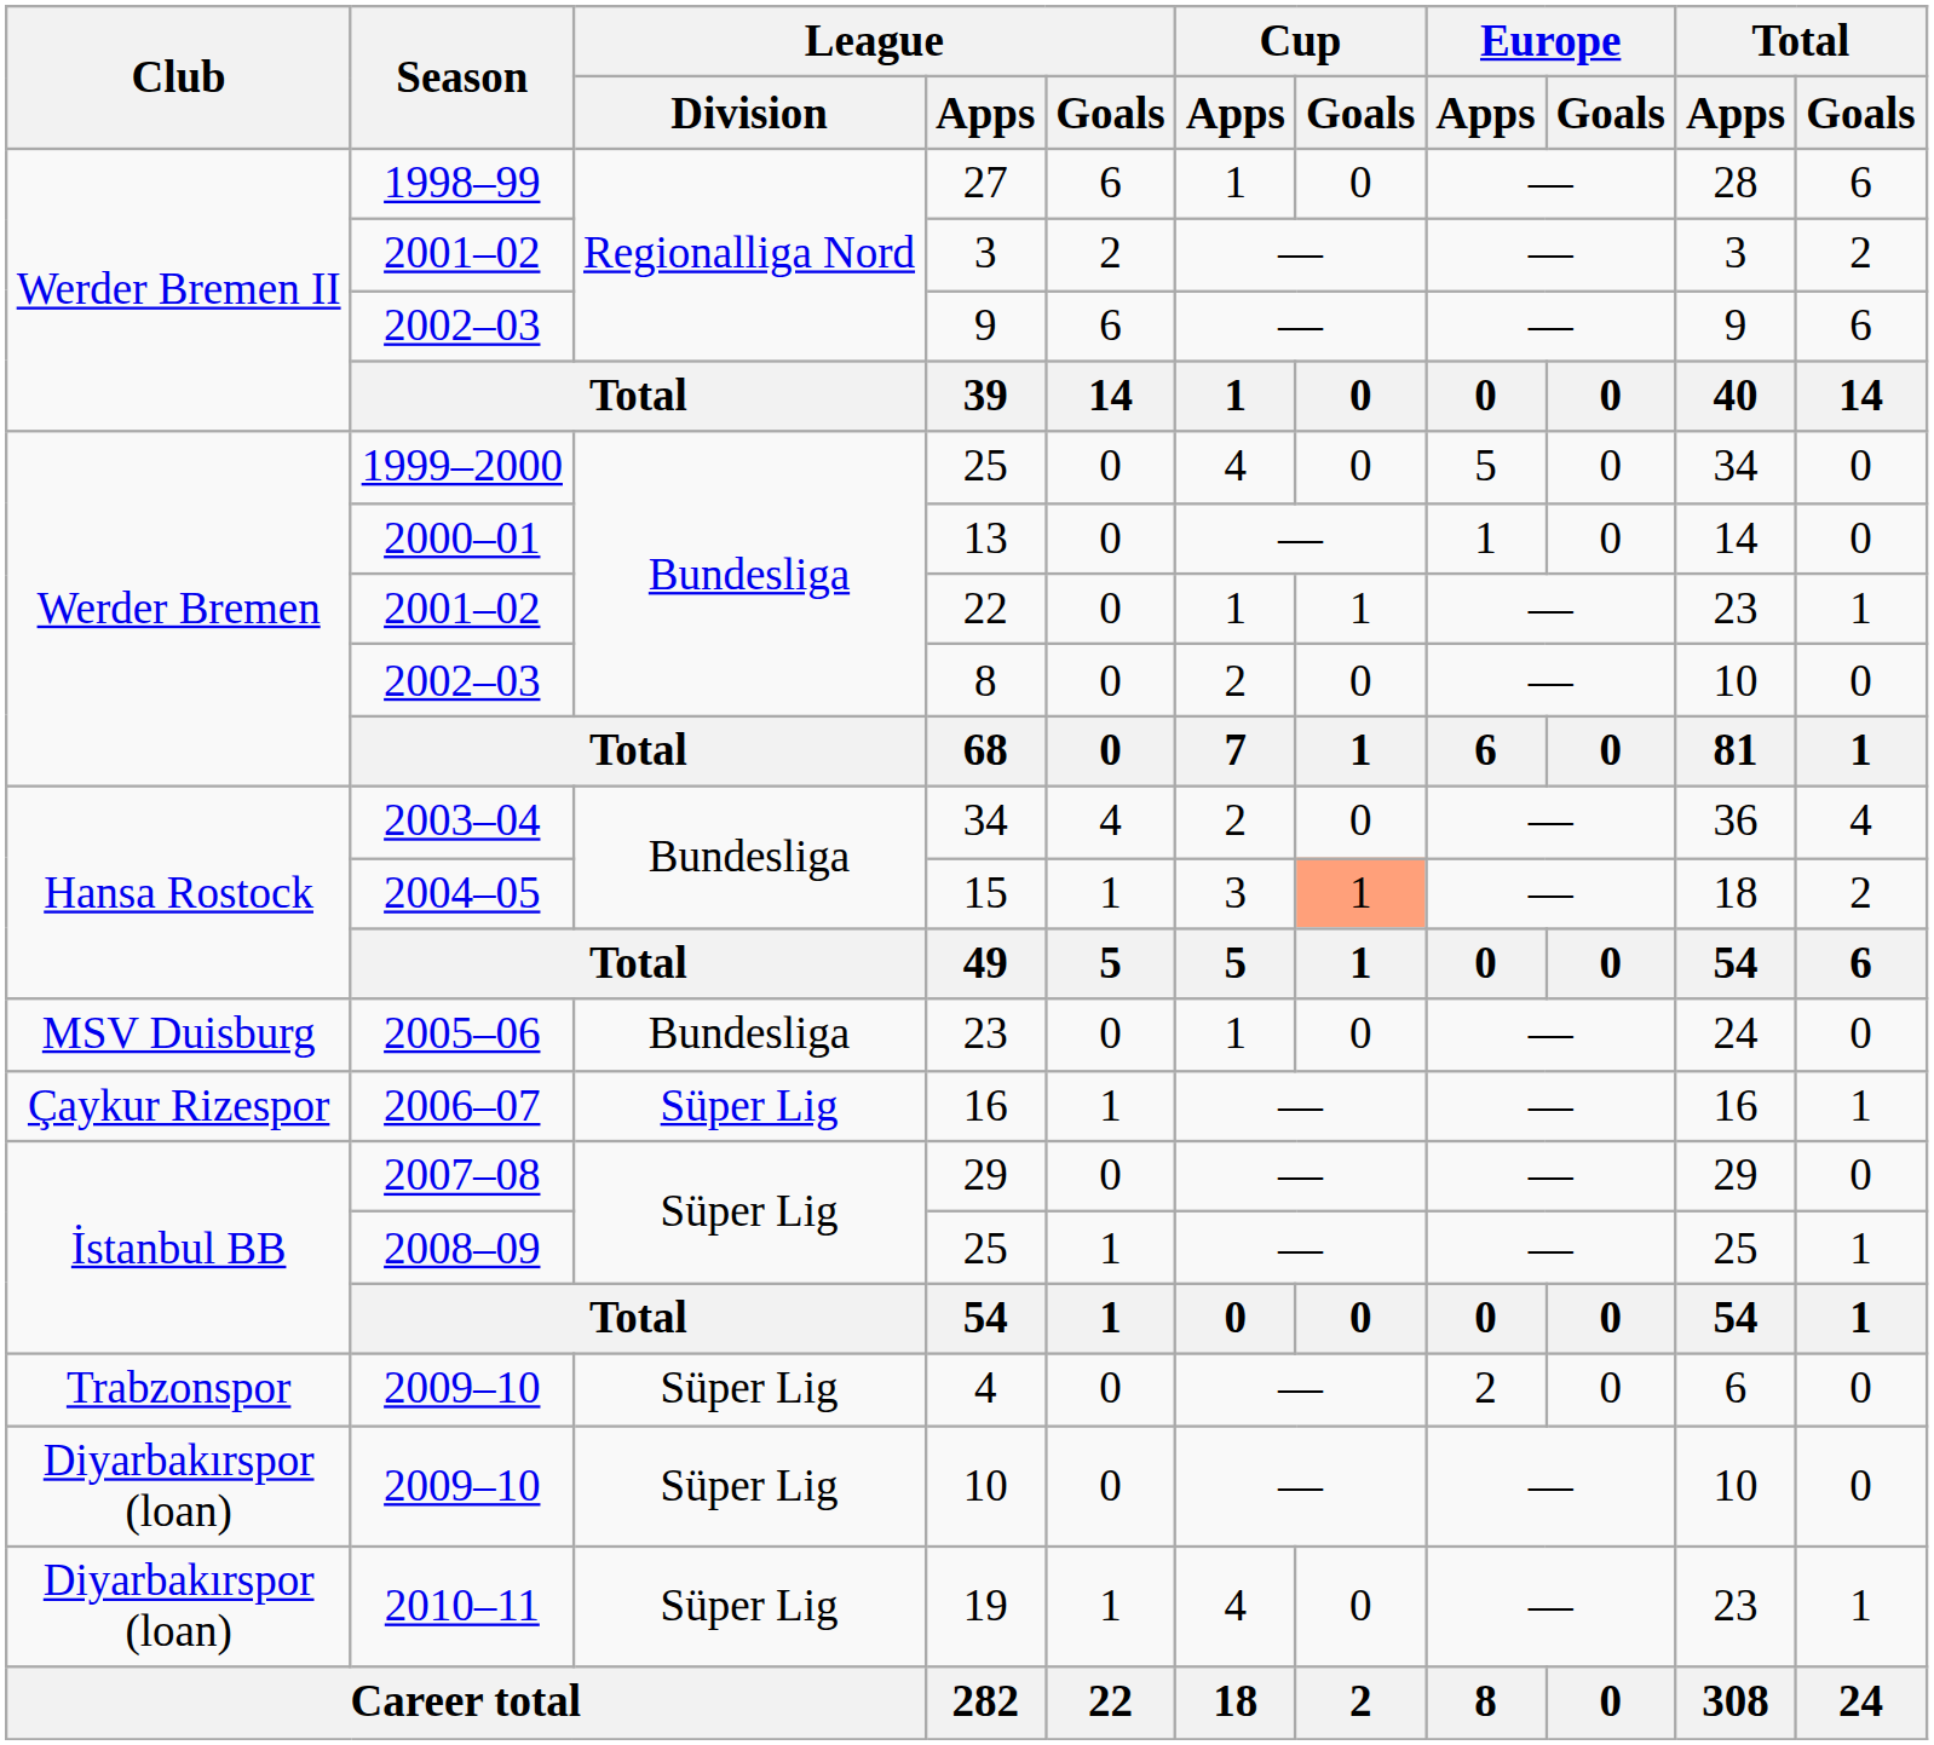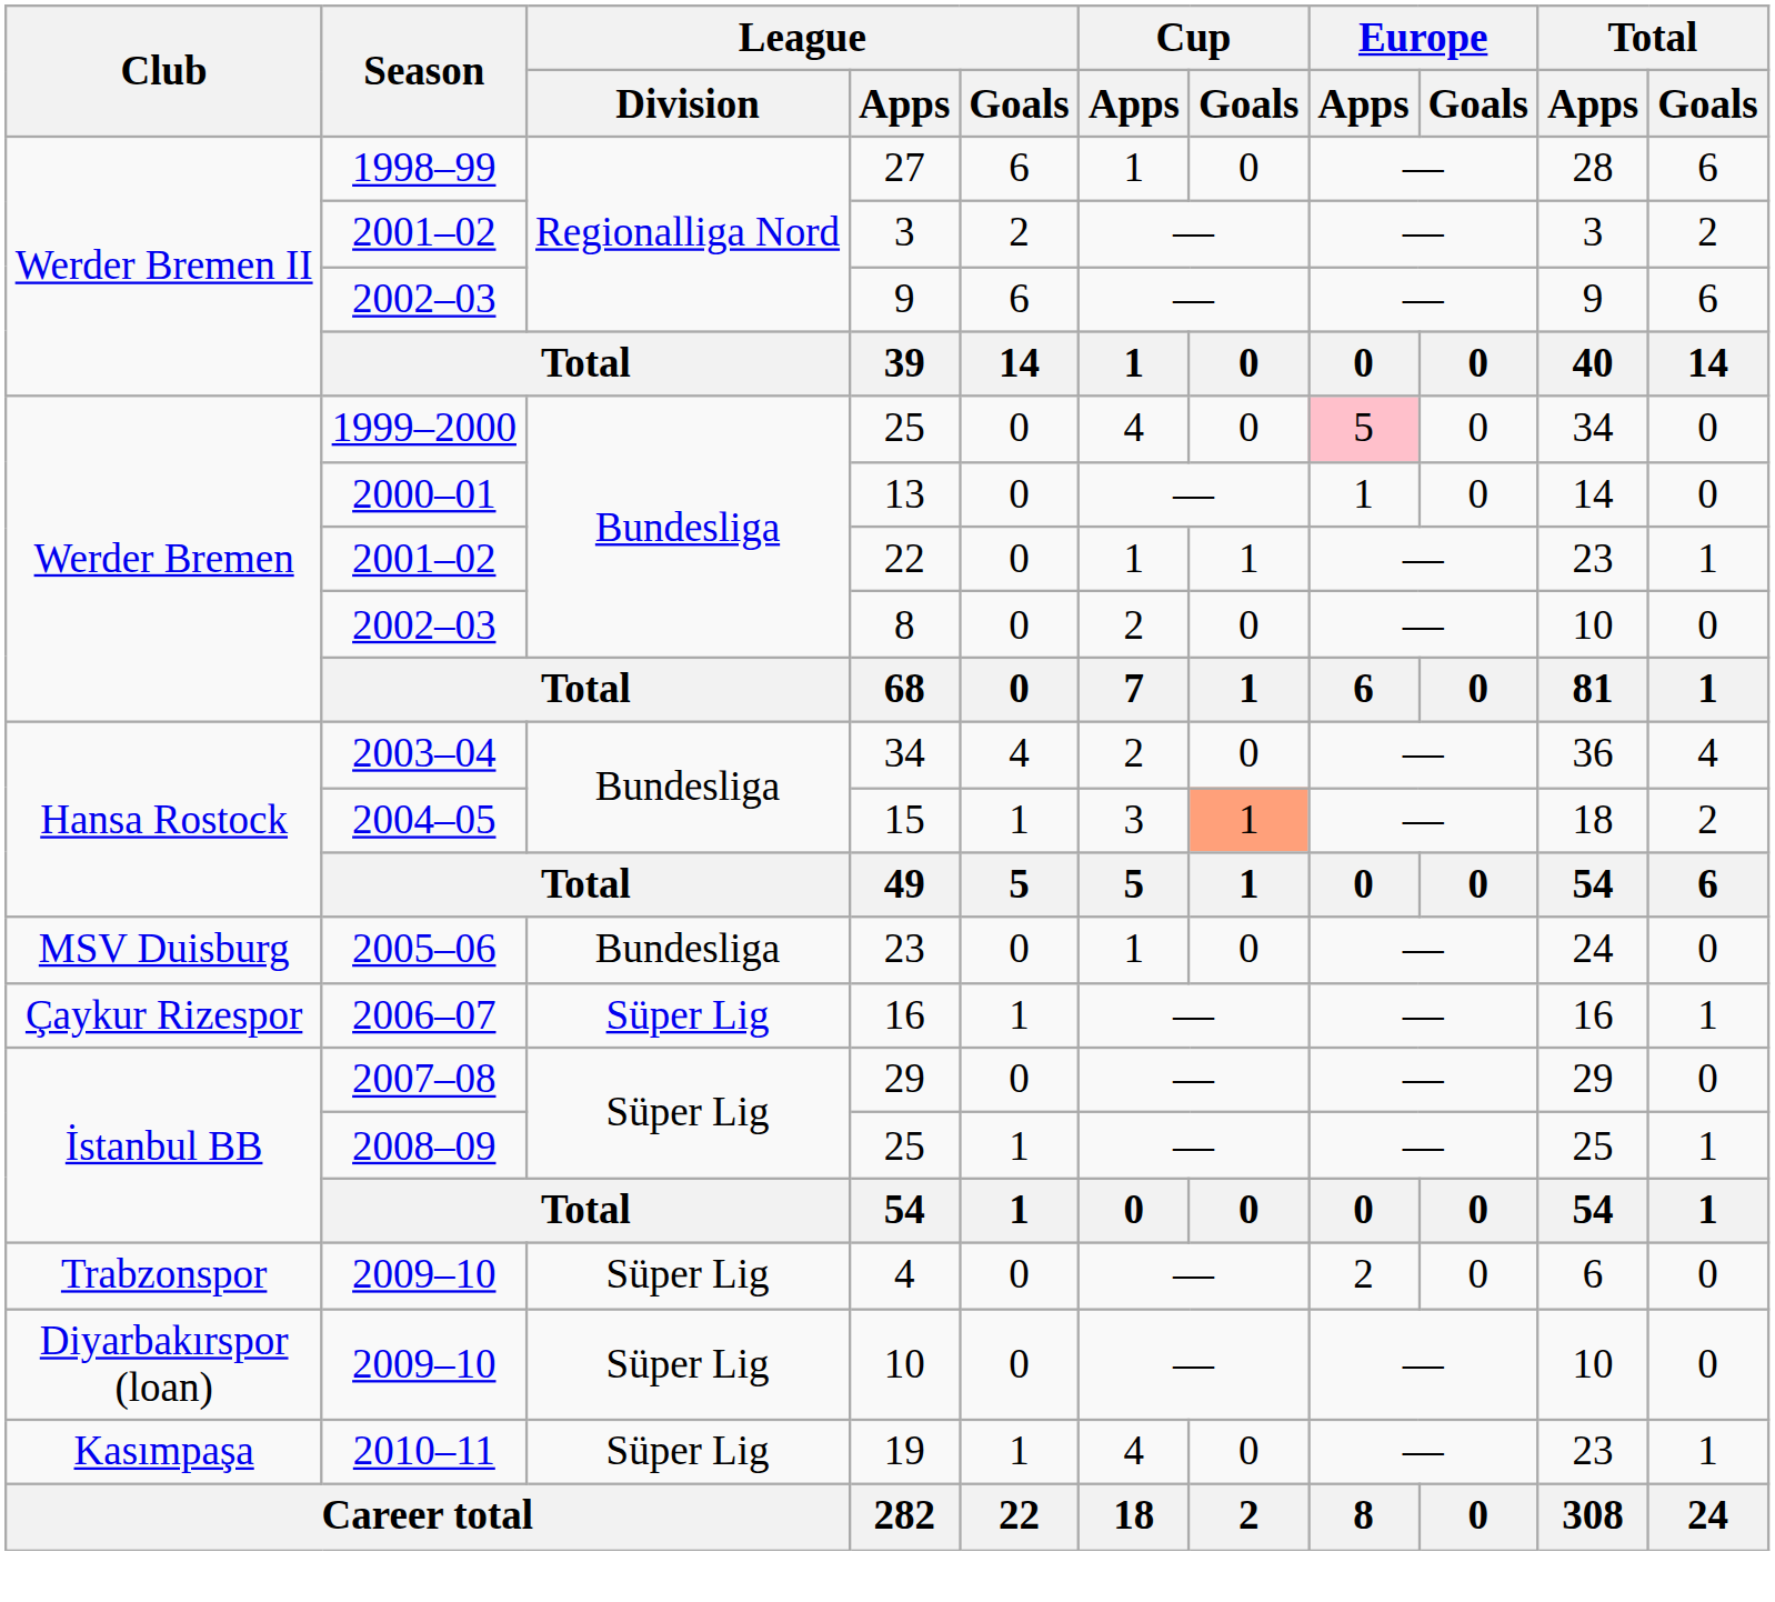1999–2000 / 25 | Europe / Apps: no background -> pink background
19 | Club: Diyarbakırspor (loan) -> Kasımpaşa
